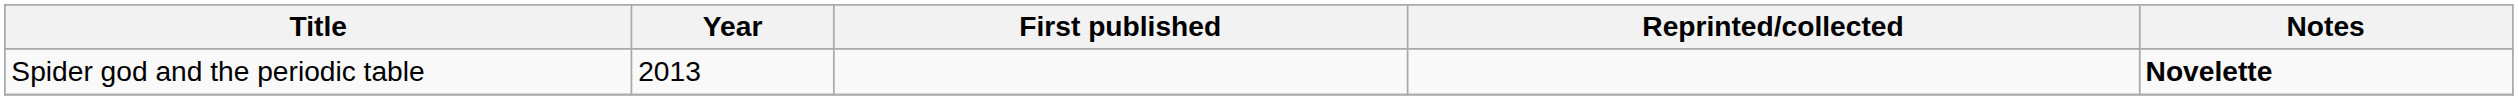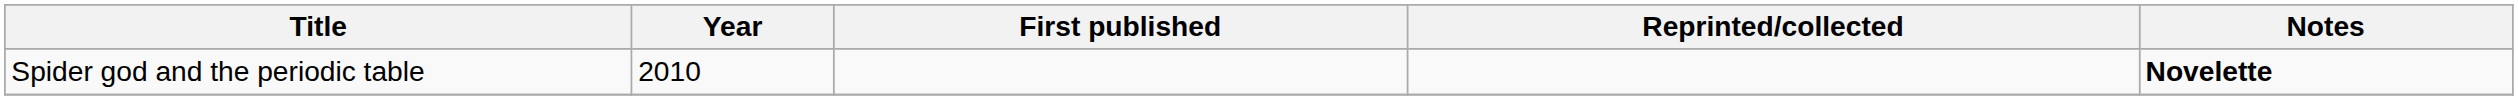Spider god and the periodic table | Year: 2013 -> 2010
